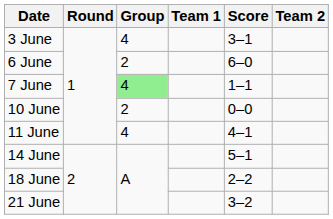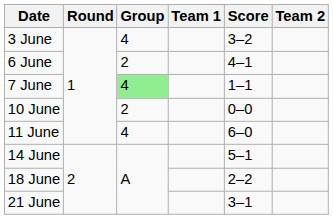3 June | Score: 3–1 -> 3–2
6 June | Score: 6–0 -> 4–1
11 June | Score: 4–1 -> 6–0
21 June | Score: 3–2 -> 3–1
